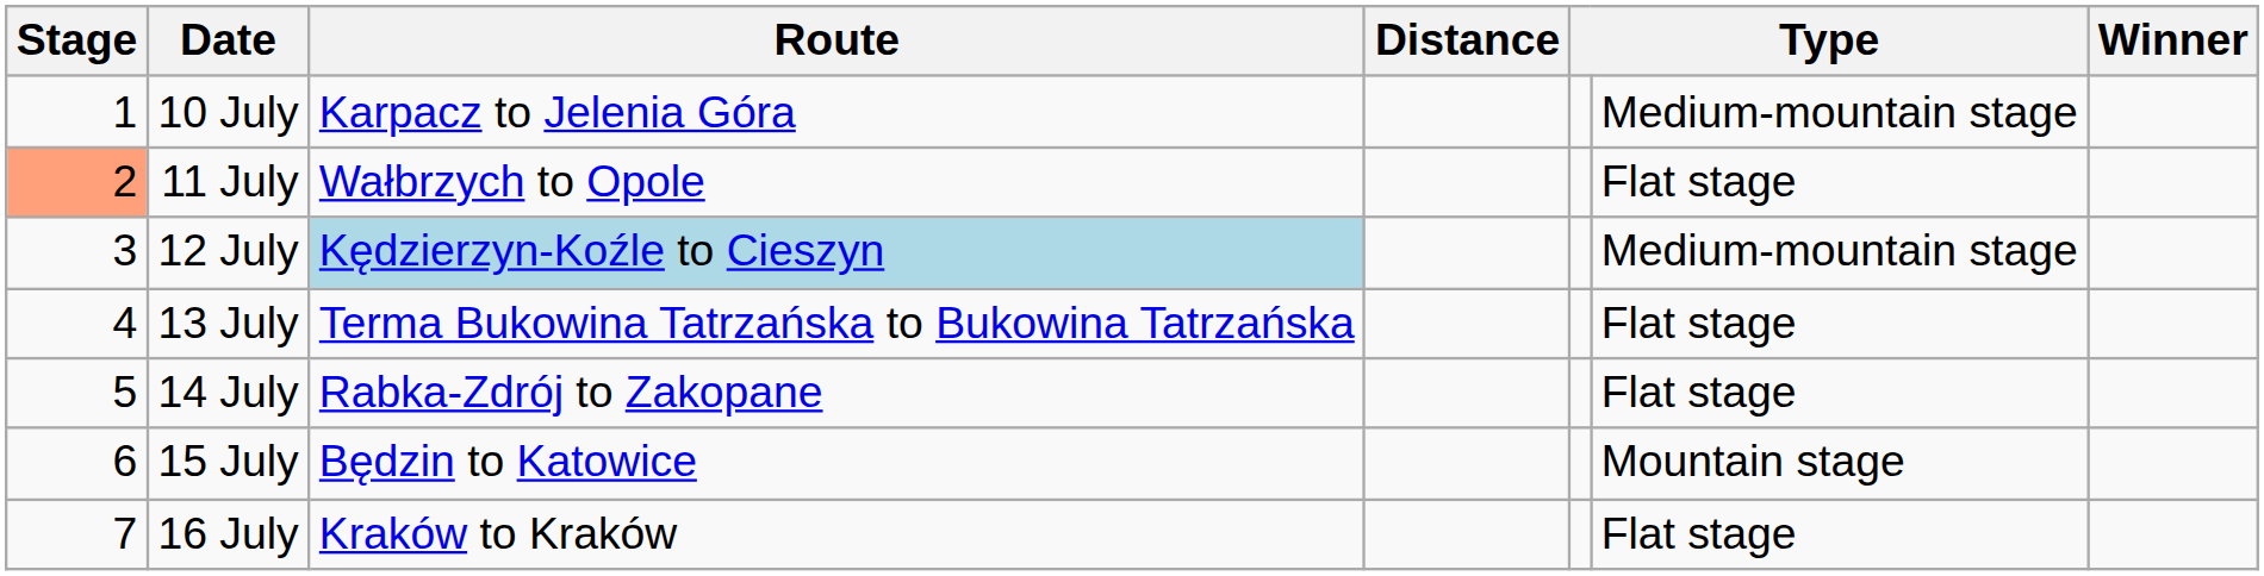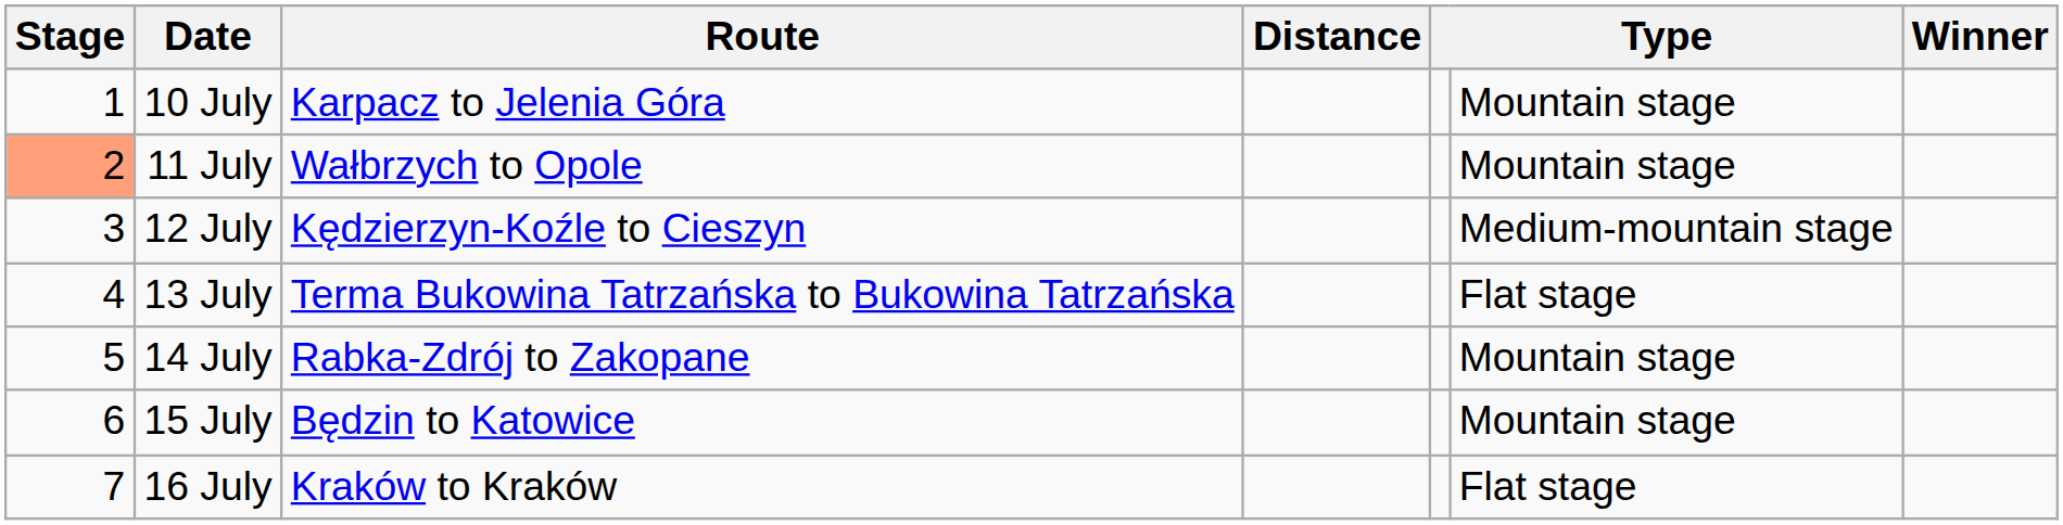10 July | column 6: Medium-mountain stage -> Mountain stage
11 July | column 6: Flat stage -> Mountain stage
12 July | Route: lightblue background -> no background
14 July | column 6: Flat stage -> Mountain stage
